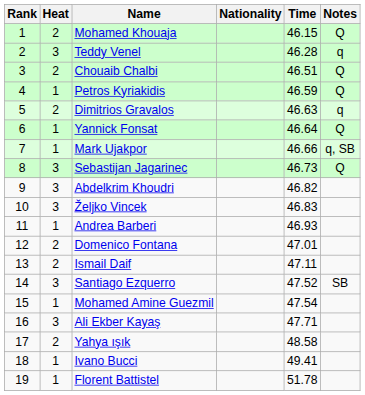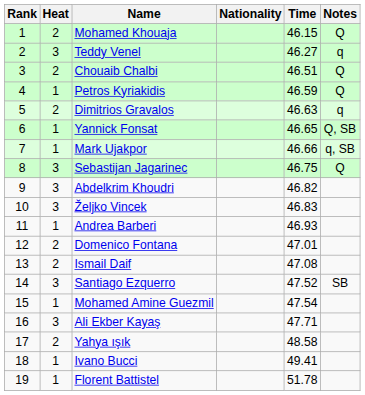Teddy Venel | Time: 46.28 -> 46.27
Yannick Fonsat | Time: 46.64 -> 46.65
Yannick Fonsat | Notes: Q -> Q, SB
Sebastijan Jagarinec | Time: 46.73 -> 46.75
Ismail Daif | Time: 47.11 -> 47.08
